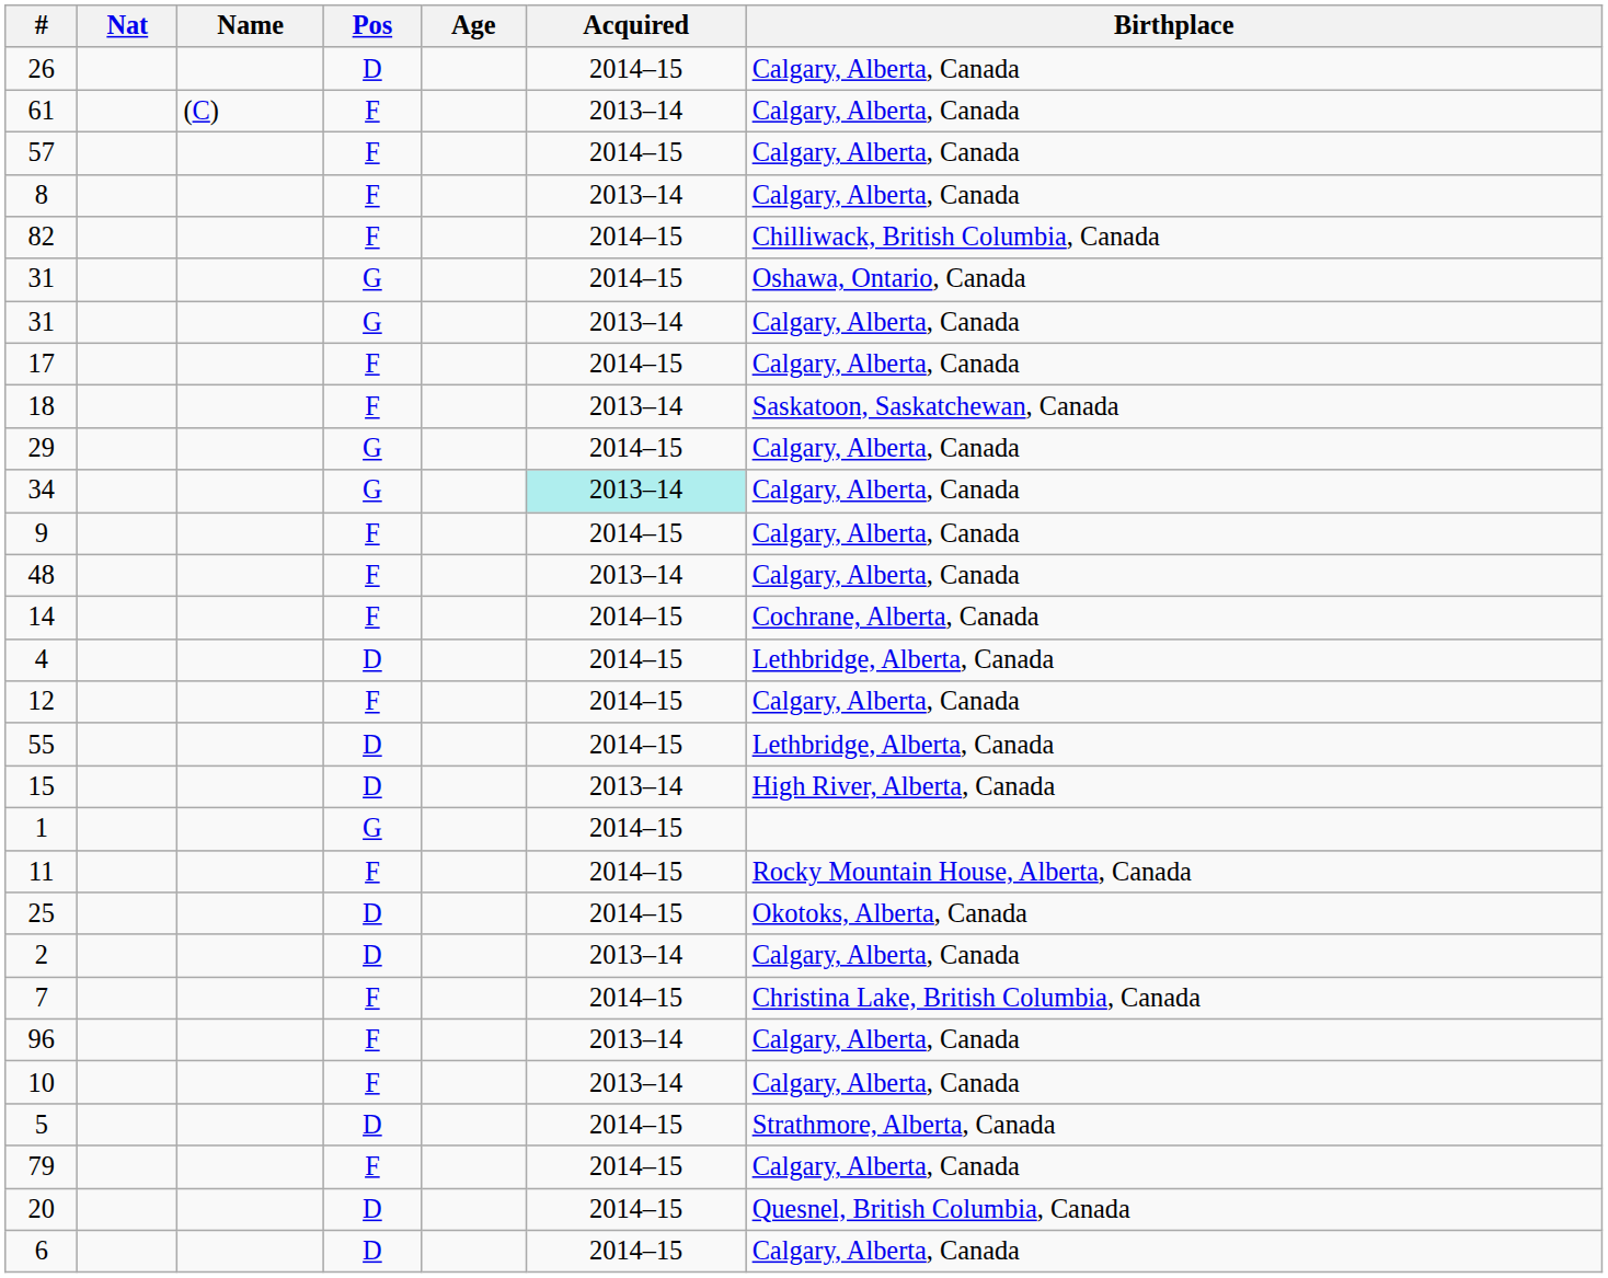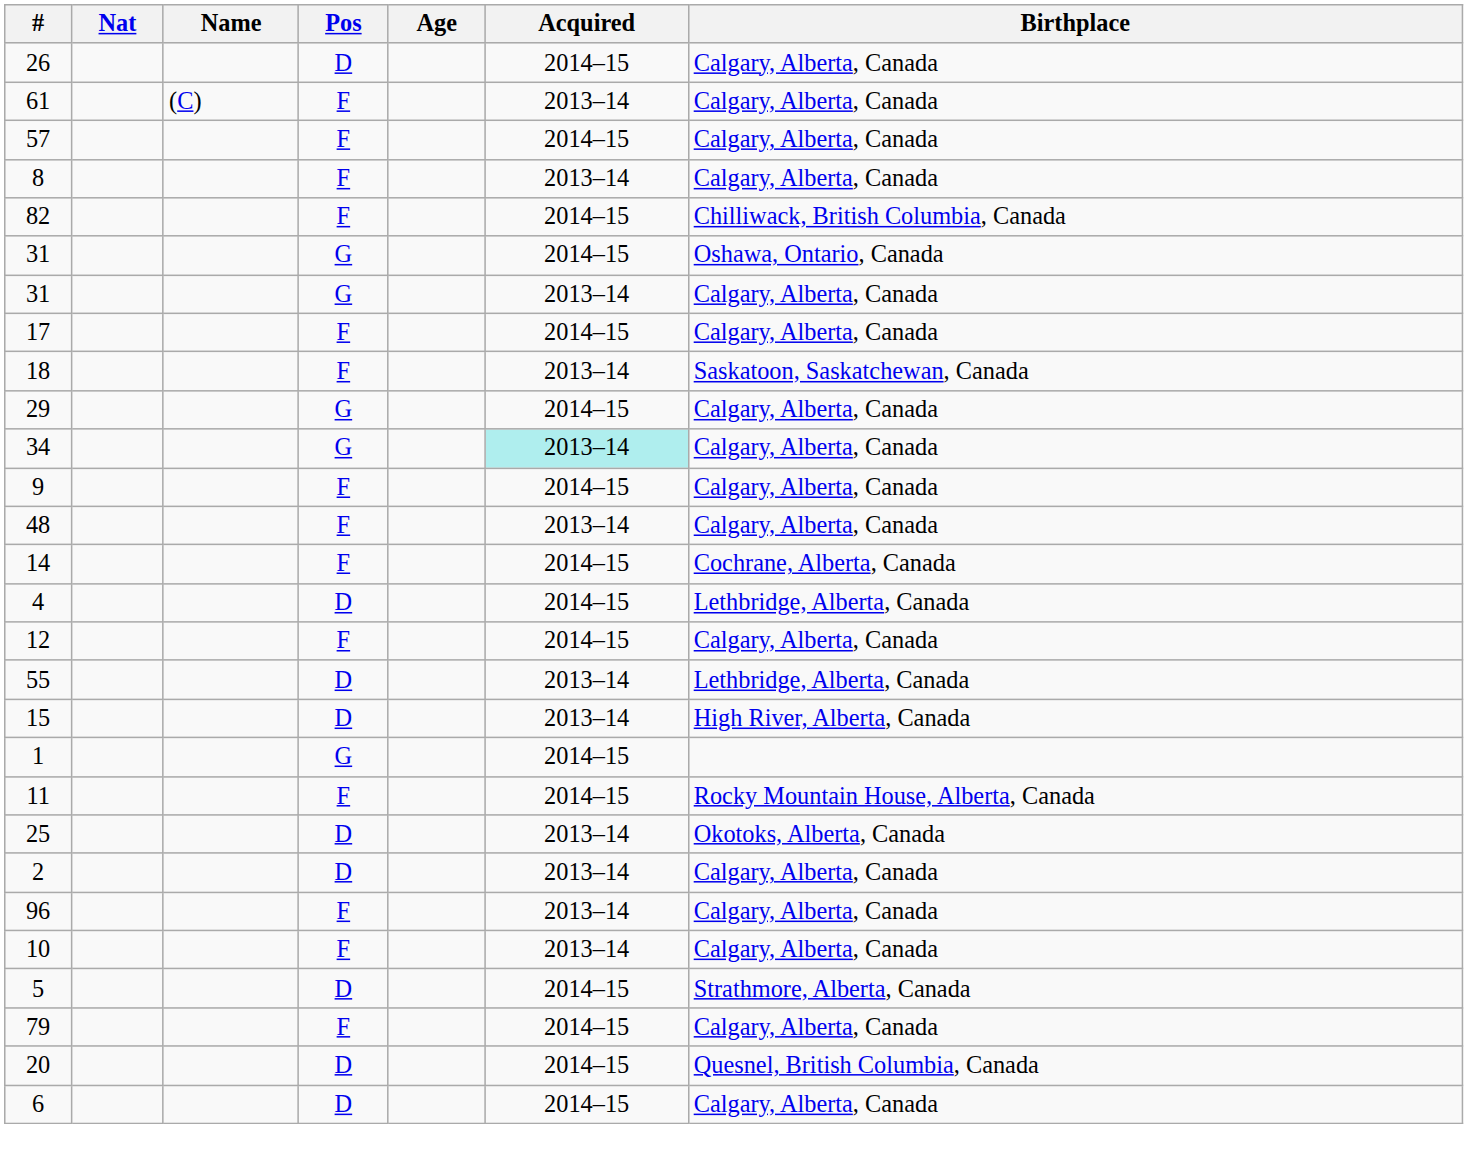55 | Acquired: 2014–15 -> 2013–14
25 | Acquired: 2014–15 -> 2013–14
- row: 7 | F | 2014–15 | Christina Lake, British Columbia, Canada
